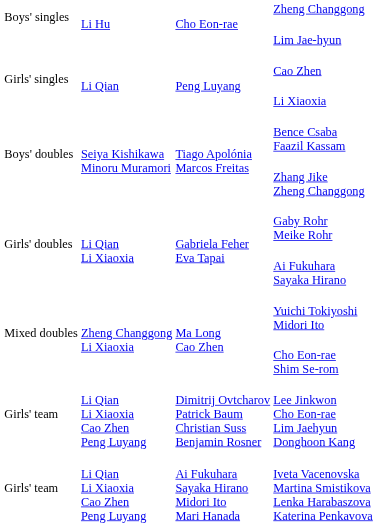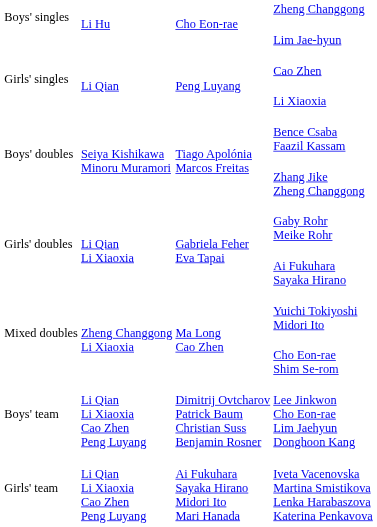Lee Jinkwon Cho Eon-rae Lim Jaehyun Donghoon Kang | column 1: Girls' team -> Boys' team
